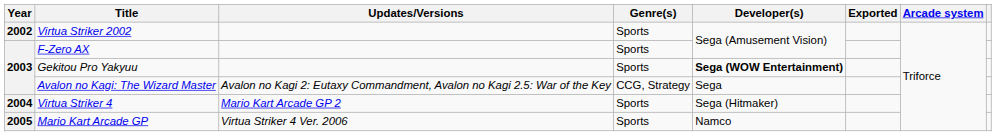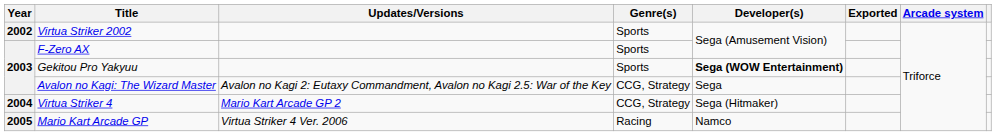Virtua Striker 4 | Genre(s): Sports -> CCG, Strategy
Mario Kart Arcade GP | Genre(s): Sports -> Racing
